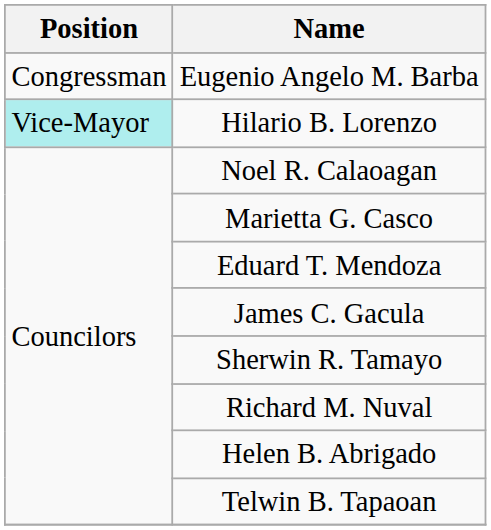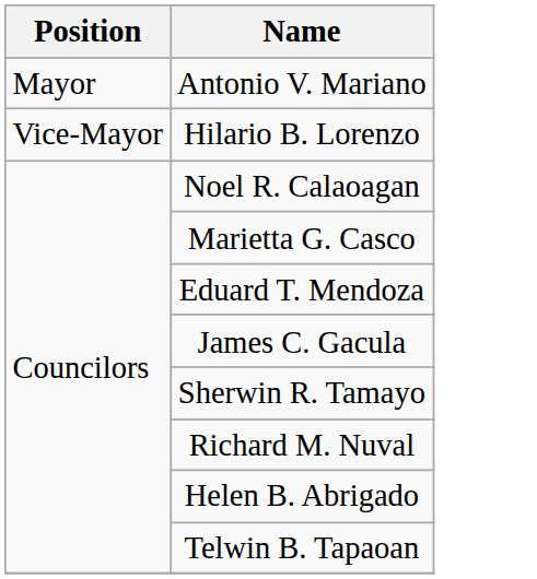- row: Congressman | Eugenio Angelo M. Barba
+ row: Mayor | Antonio V. Mariano
Hilario B. Lorenzo | Position: paleturquoise background -> no background
